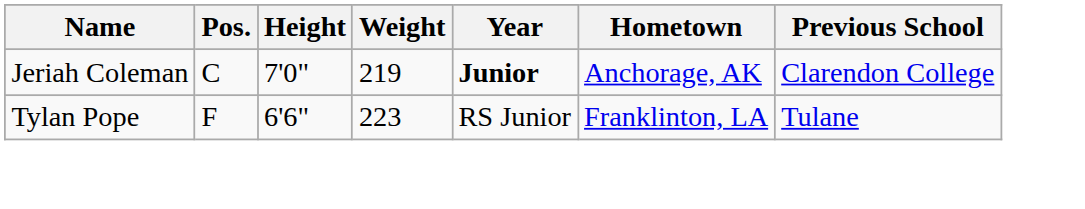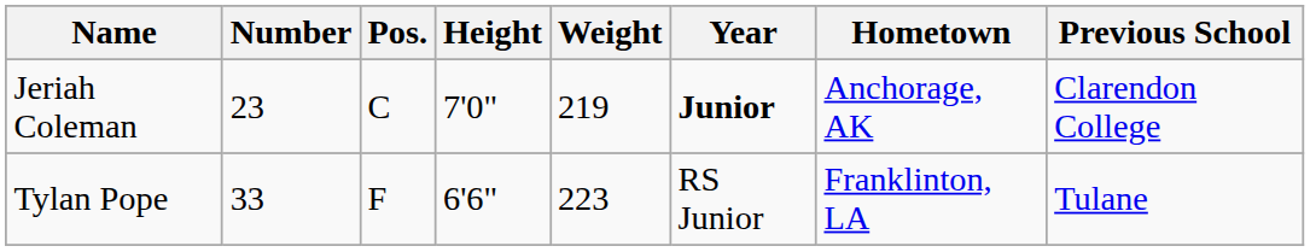+ column: Number | 23 | 33
